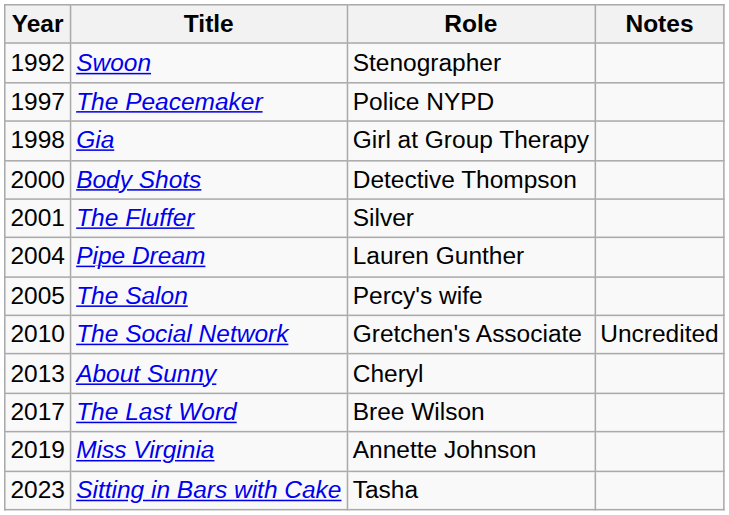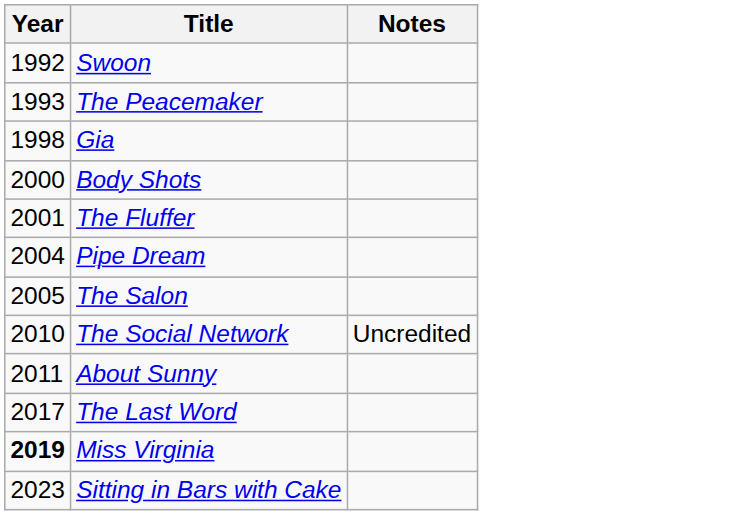- column: Role | Stenographer | Police NYPD | Girl at Group Therapy | Detective Thompson | Silver | Lauren Gunther | Percy's wife | Gretchen's Associate | Cheryl | Bree Wilson | Annette Johnson | Tasha
The Peacemaker | Year: 1997 -> 1993
About Sunny | Year: 2013 -> 2011
Miss Virginia | Year: normal -> bold
